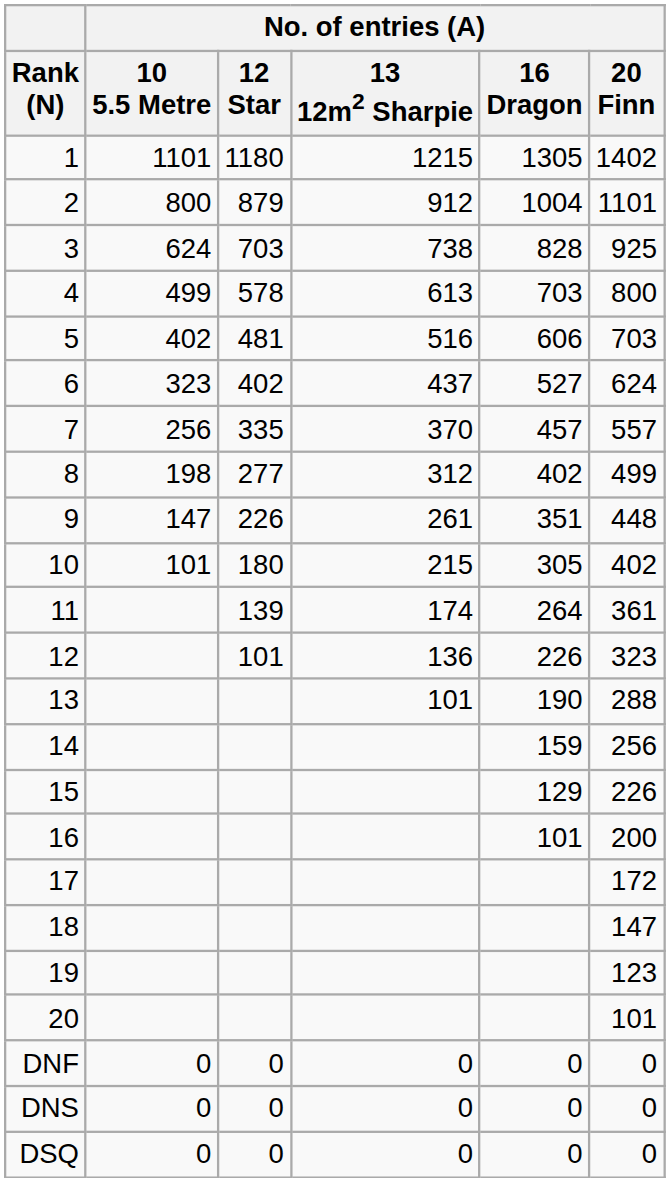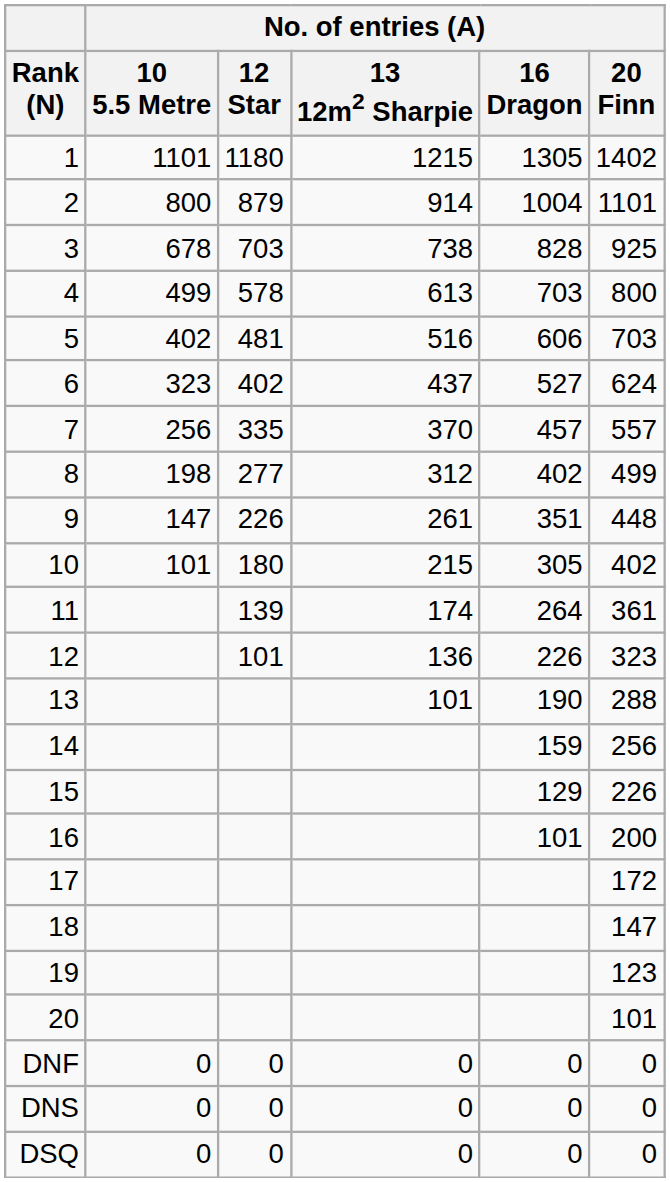2 | No. of entries (A) / 13 12m2 Sharpie: 912 -> 914
3 | No. of entries (A) / 10 5.5 Metre: 624 -> 678
